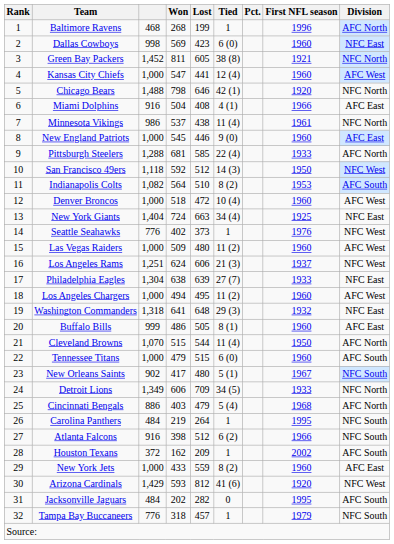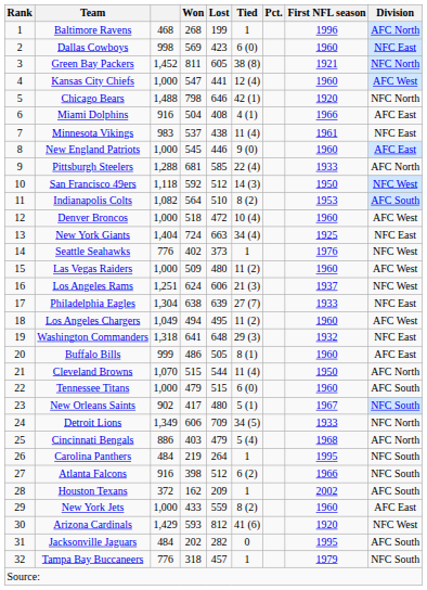Minnesota Vikings | column 3: 986 -> 983
Minnesota Vikings | Division: NFC North -> NFC East
Los Angeles Chargers | column 3: 1,000 -> 1,049
